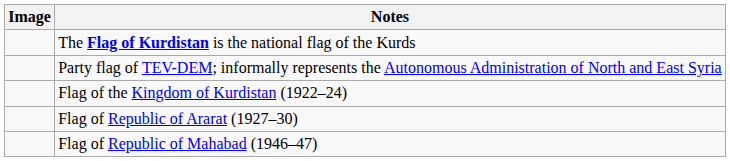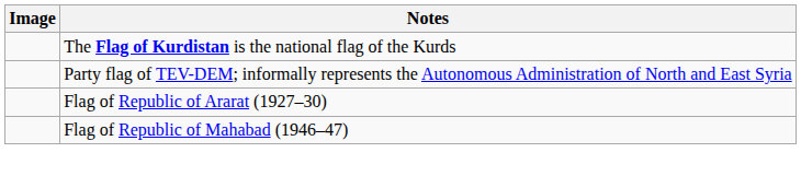- row: Flag of the Kingdom of Kurdistan (1922–24)
